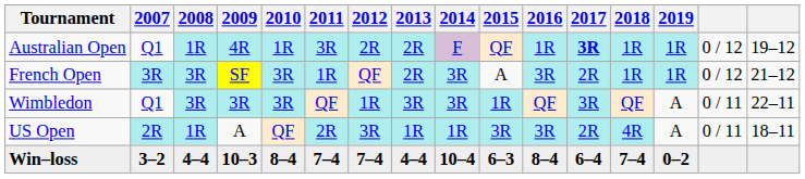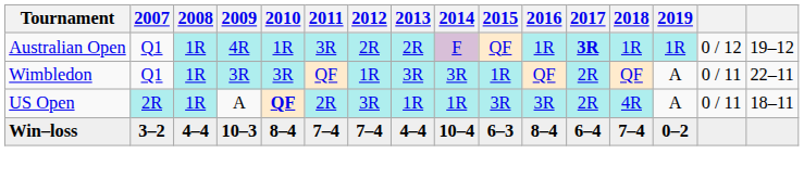- row: French Open | 3R | 3R | SF | 3R | 1R | QF | 2R | 3R | A | 3R | 2R | 1R | 1R | 0 / 12 | 21–12
Wimbledon | 2008: 3R -> 1R
Wimbledon | 2017: 3R -> 2R
US Open | 2010: normal -> bold
